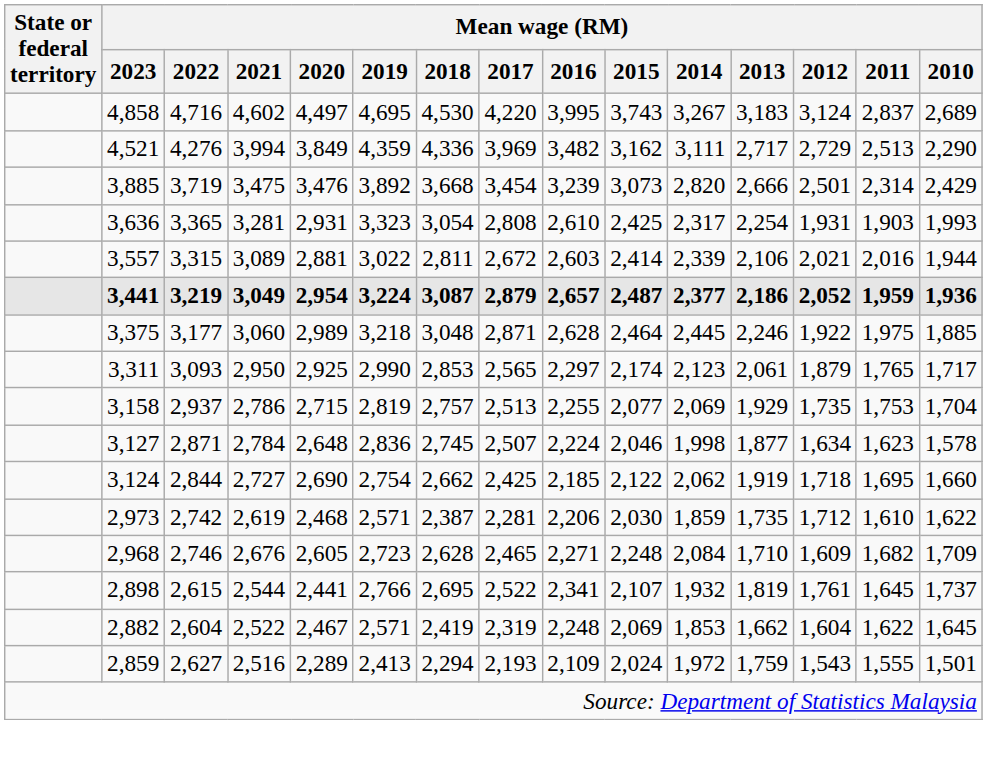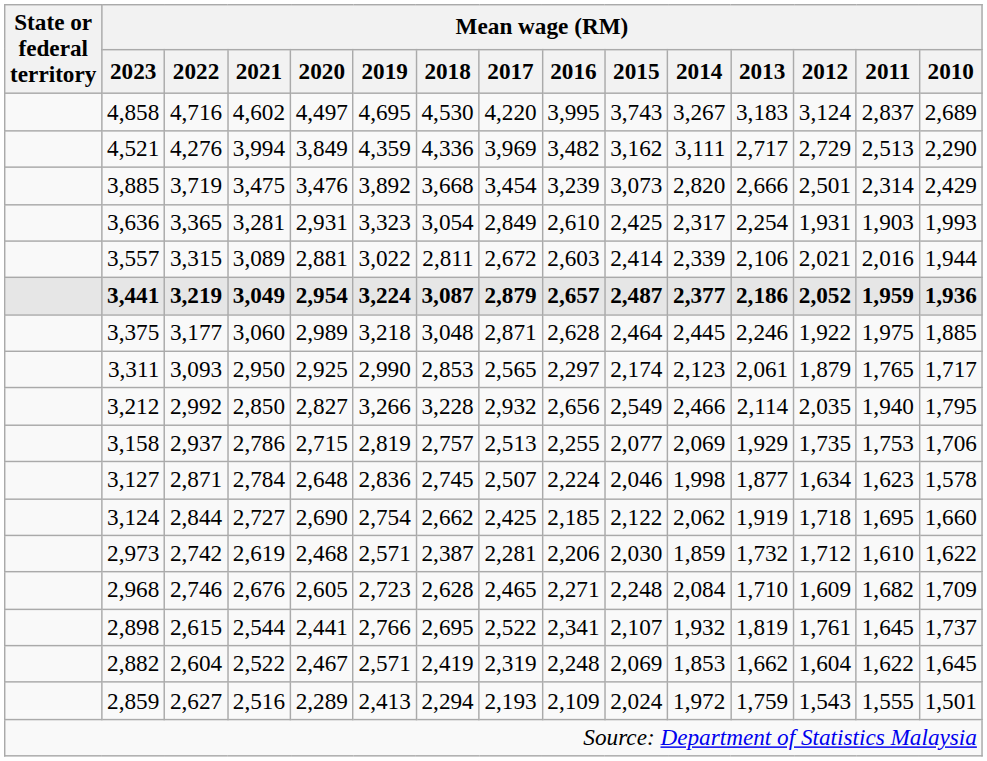3,636 | Mean wage (RM) / 2017: 2,808 -> 2,849
+ row: 3,212 | 2,992 | 2,850 | 2,827 | 3,266 | 3,228 | 2,932 | 2,656 | 2,549 | 2,466 | 2,114 | 2,035 | 1,940 | 1,795
3,158 | Mean wage (RM) / 2010: 1,704 -> 1,706
2,973 | Mean wage (RM) / 2013: 1,735 -> 1,732
